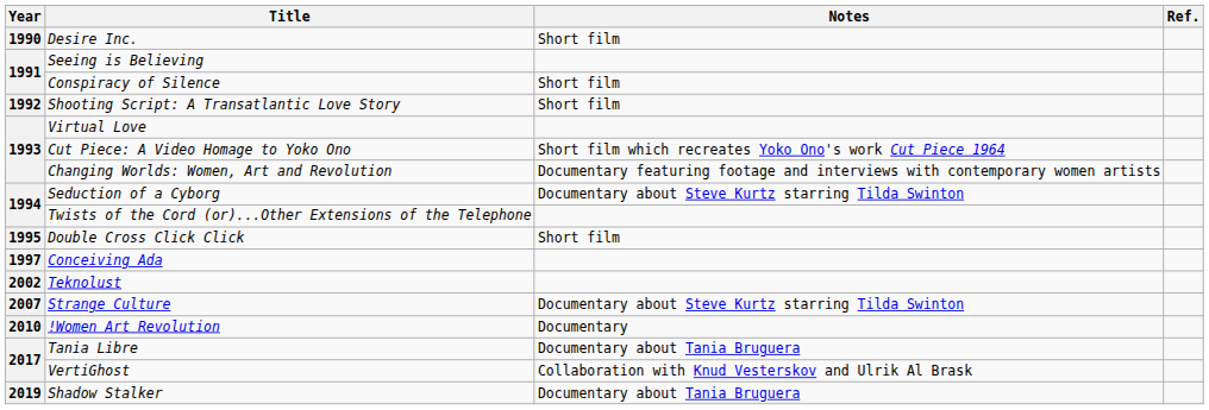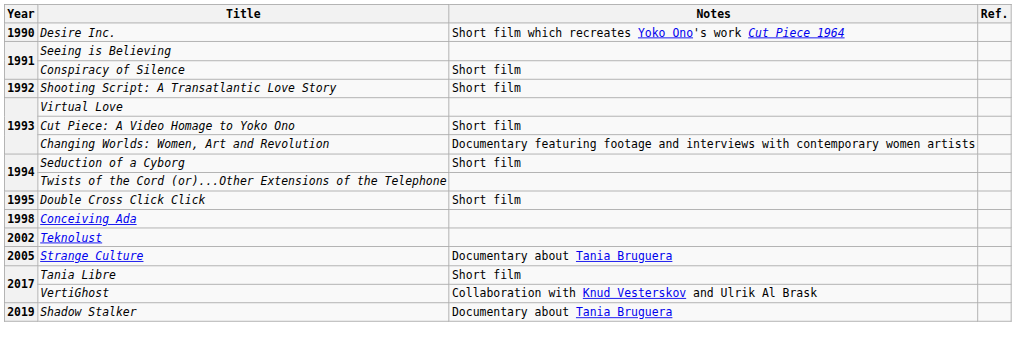Desire Inc. | Notes: Short film -> Short film which recreates Yoko Ono's work Cut Piece 1964
Cut Piece: A Video Homage to Yoko Ono | Notes: Short film which recreates Yoko Ono's work Cut Piece 1964 -> Short film
Seduction of a Cyborg | Notes: Documentary about Steve Kurtz starring Tilda Swinton -> Short film
Conceiving Ada | Year: 1997 -> 1998
Strange Culture | Year: 2007 -> 2005
Strange Culture | Notes: Documentary about Steve Kurtz starring Tilda Swinton -> Documentary about Tania Bruguera
- row: 2010 | !Women Art Revolution | Documentary
Tania Libre | Notes: Documentary about Tania Bruguera -> Short film
